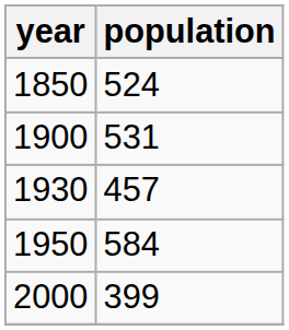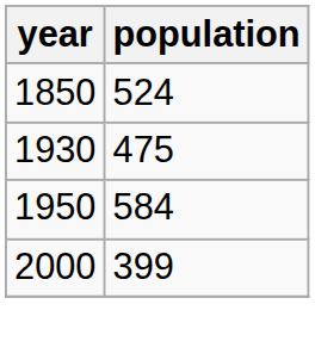- row: 1900 | 531
1930 | population: 457 -> 475
